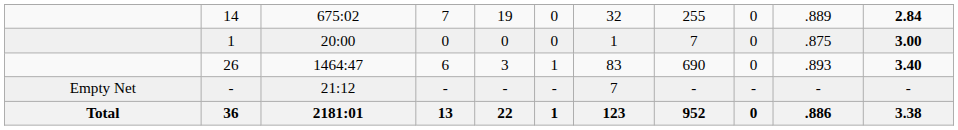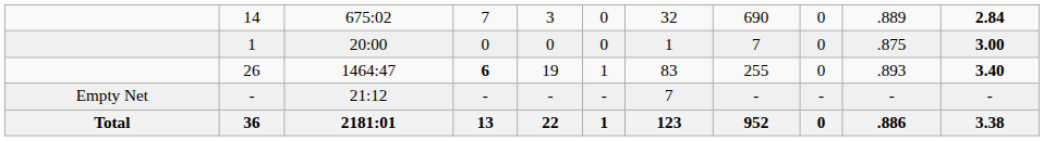14 | column 5: 19 -> 3
14 | column 8: 255 -> 690
26 | column 4: normal -> bold
26 | column 5: 3 -> 19
26 | column 8: 690 -> 255
